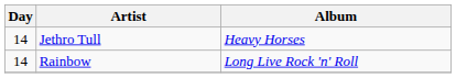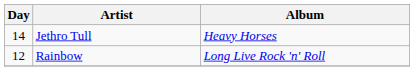Rainbow | Day: 14 -> 12
